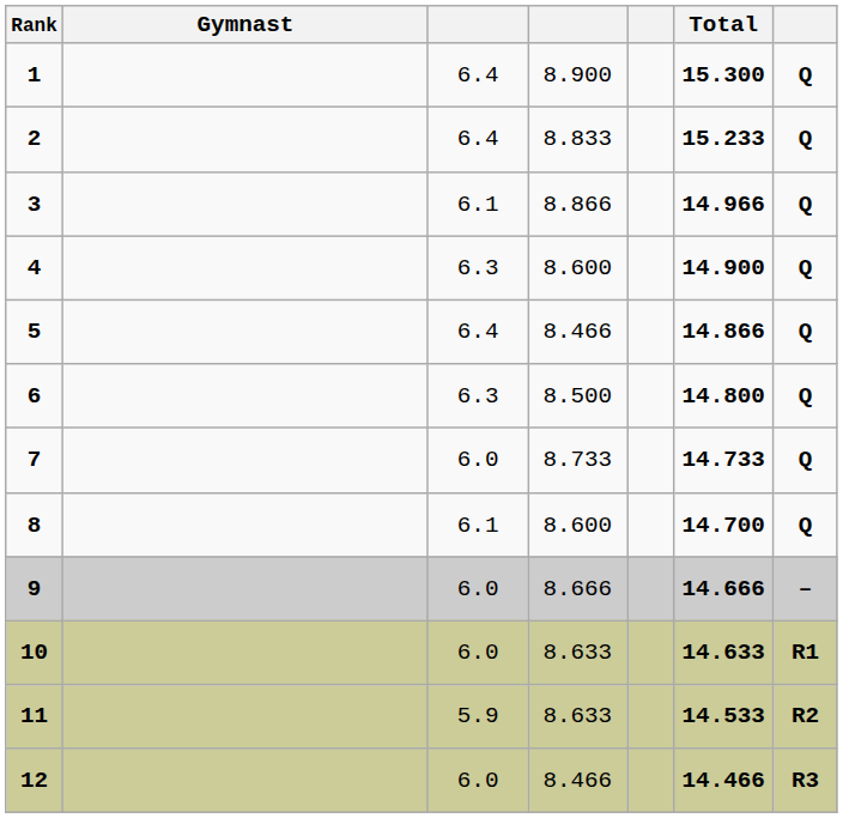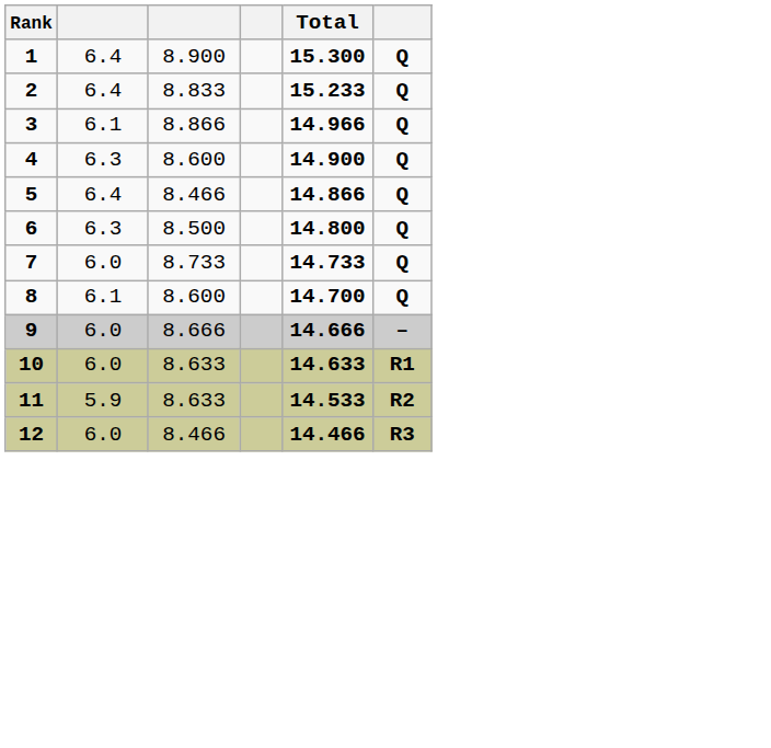- column: Gymnast
